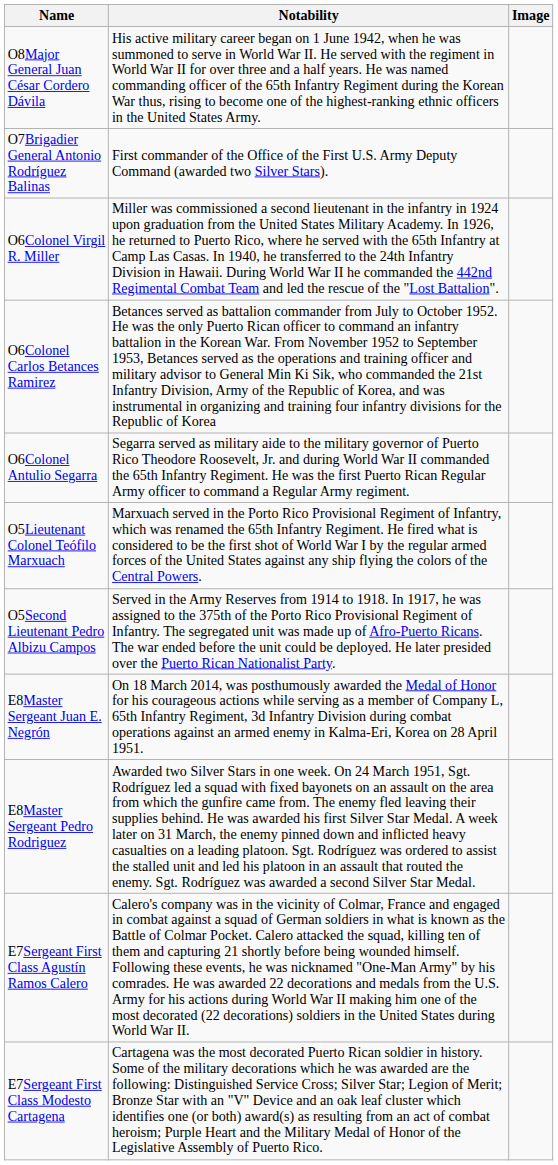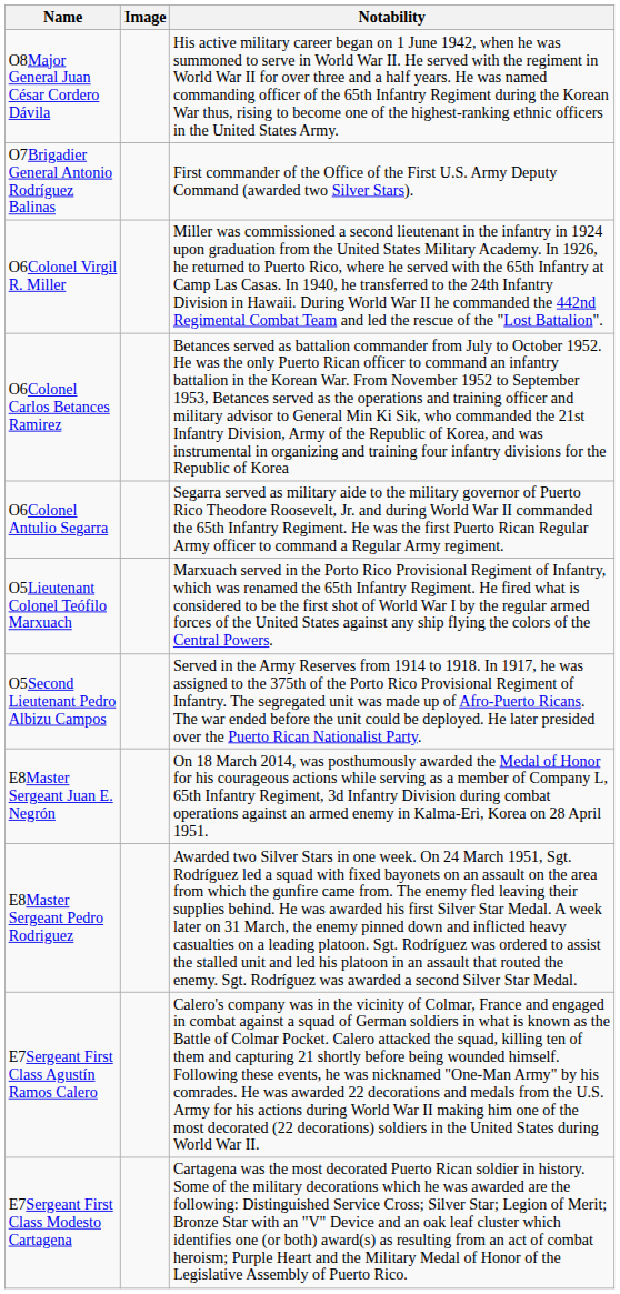columns swapped: Image <-> Notability
